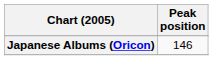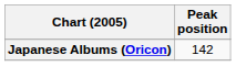Japanese Albums (Oricon) | Peak position: 146 -> 142
